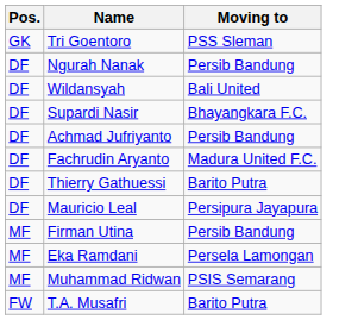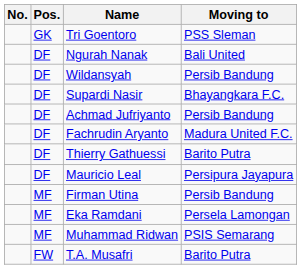+ column: No.
Ngurah Nanak | Moving to: Persib Bandung -> Bali United
Wildansyah | Moving to: Bali United -> Persib Bandung
